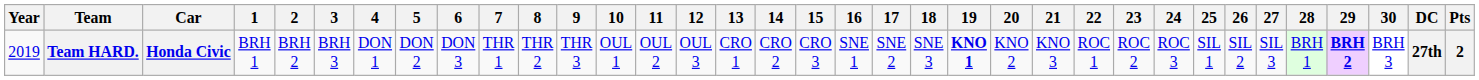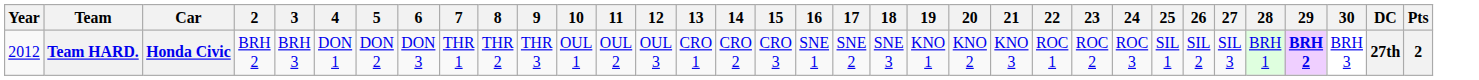- column: 1 | BRH 1
Team HARD. | Year: 2019 -> 2012
Team HARD. | 19: bold -> normal
